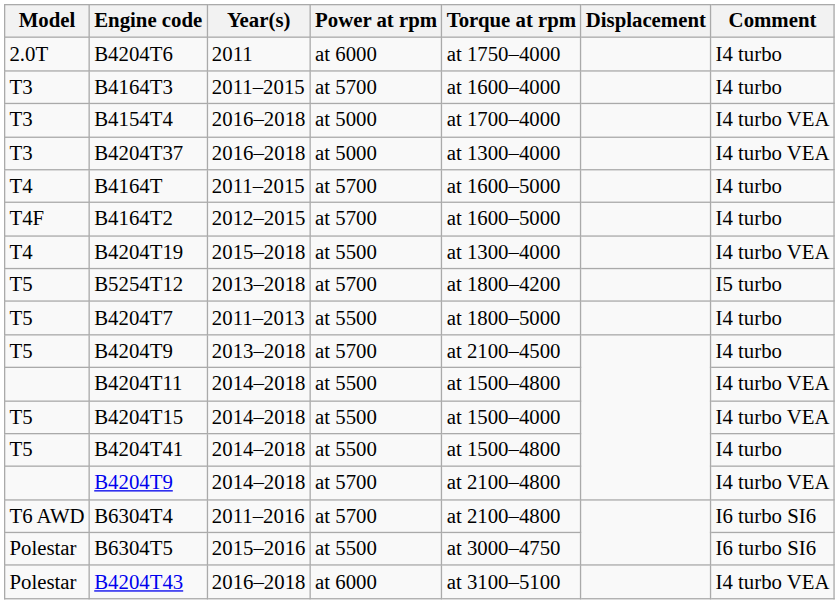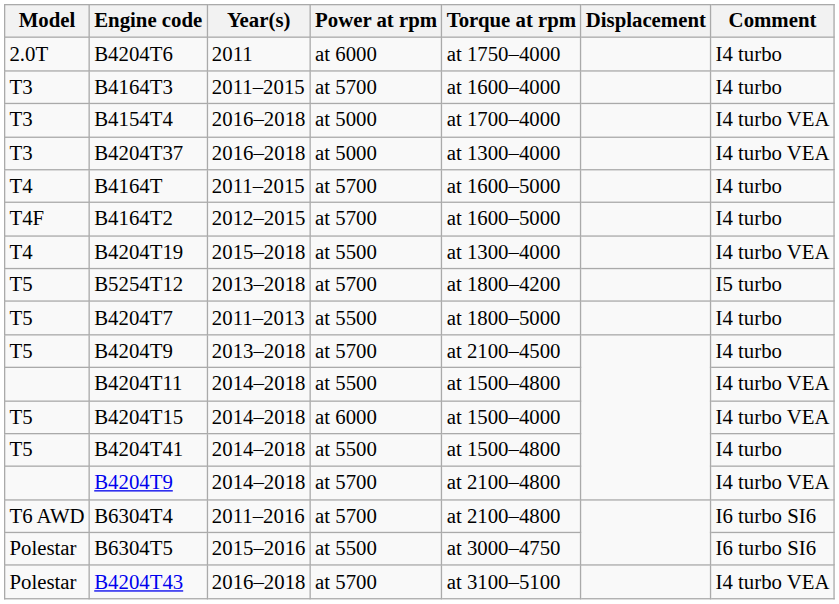B4204T15 | Power at rpm: at 5500 -> at 6000
B4204T43 | Power at rpm: at 6000 -> at 5700
